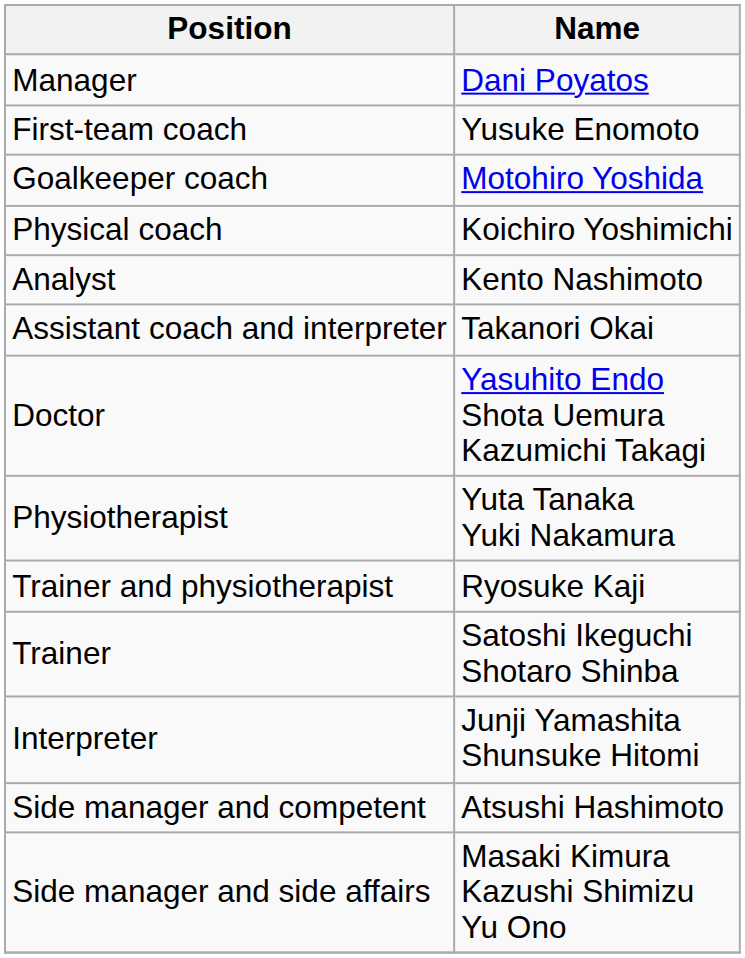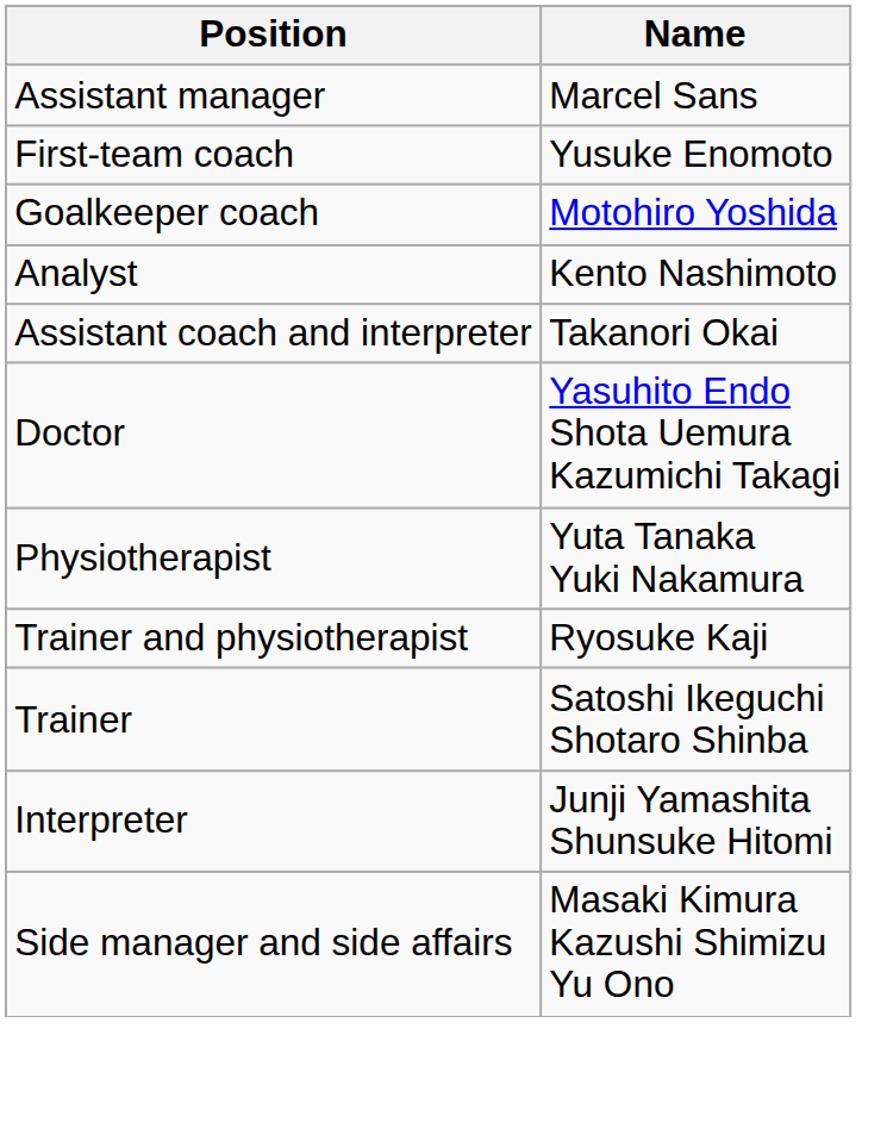- row: Manager | Dani Poyatos
+ row: Assistant manager | Marcel Sans
- row: Physical coach | Koichiro Yoshimichi
- row: Side manager and competent | Atsushi Hashimoto
